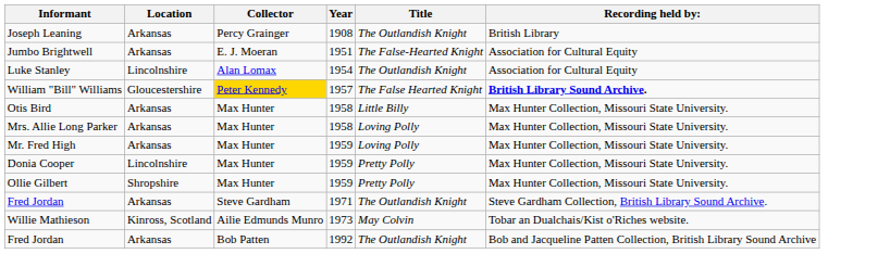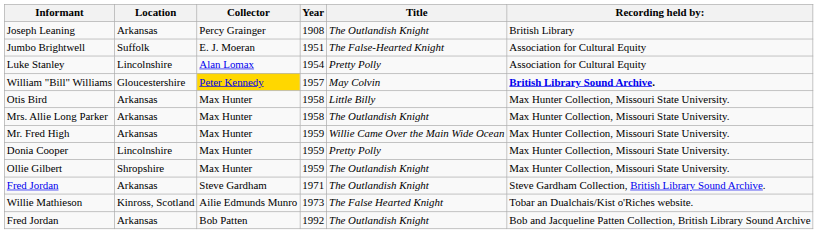Jumbo Brightwell | Location: Arkansas -> Suffolk
Luke Stanley | Title: The Outlandish Knight -> Pretty Polly
William "Bill" Williams | Title: The False Hearted Knight -> May Colvin
Mrs. Allie Long Parker | Title: Loving Polly -> The Outlandish Knight
Mr. Fred High | Title: Loving Polly -> Willie Came Over the Main Wide Ocean
Ollie Gilbert | Title: Pretty Polly -> The Outlandish Knight
Willie Mathieson | Title: May Colvin -> The False Hearted Knight
